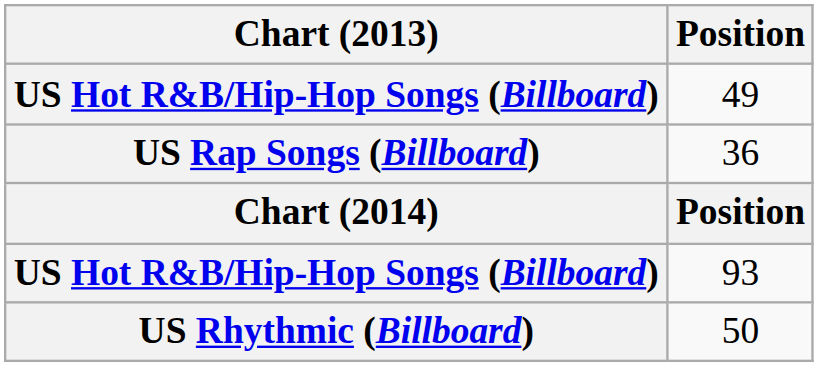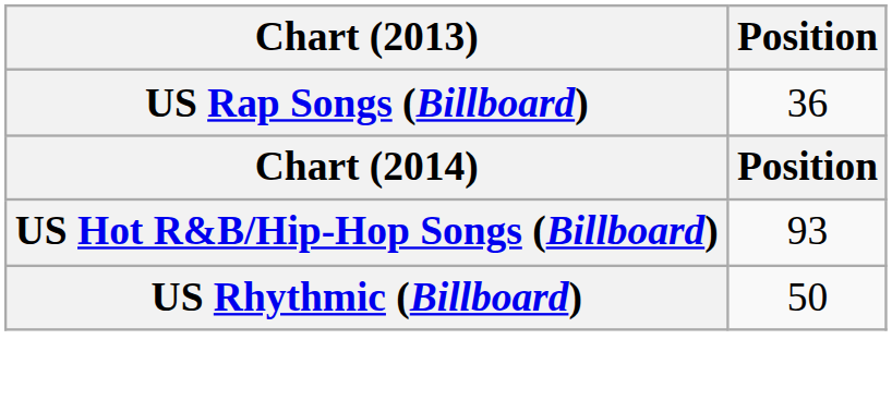- row: US Hot R&B/Hip-Hop Songs (Billboard) | 49
